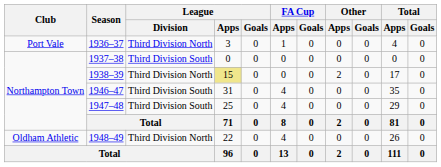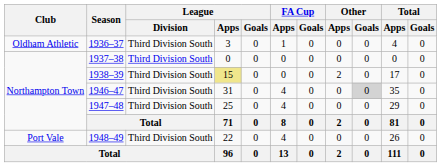1936–37 | Club: Port Vale -> Oldham Athletic
1936–37 | League / Division: Third Division North -> Third Division South
1938–39 | League / Division: Third Division North -> Third Division South
1946–47 | Other / Goals: no background -> lightgrey background
1948–49 | Club: Oldham Athletic -> Port Vale
1948–49 | League / Division: Third Division North -> Third Division South
